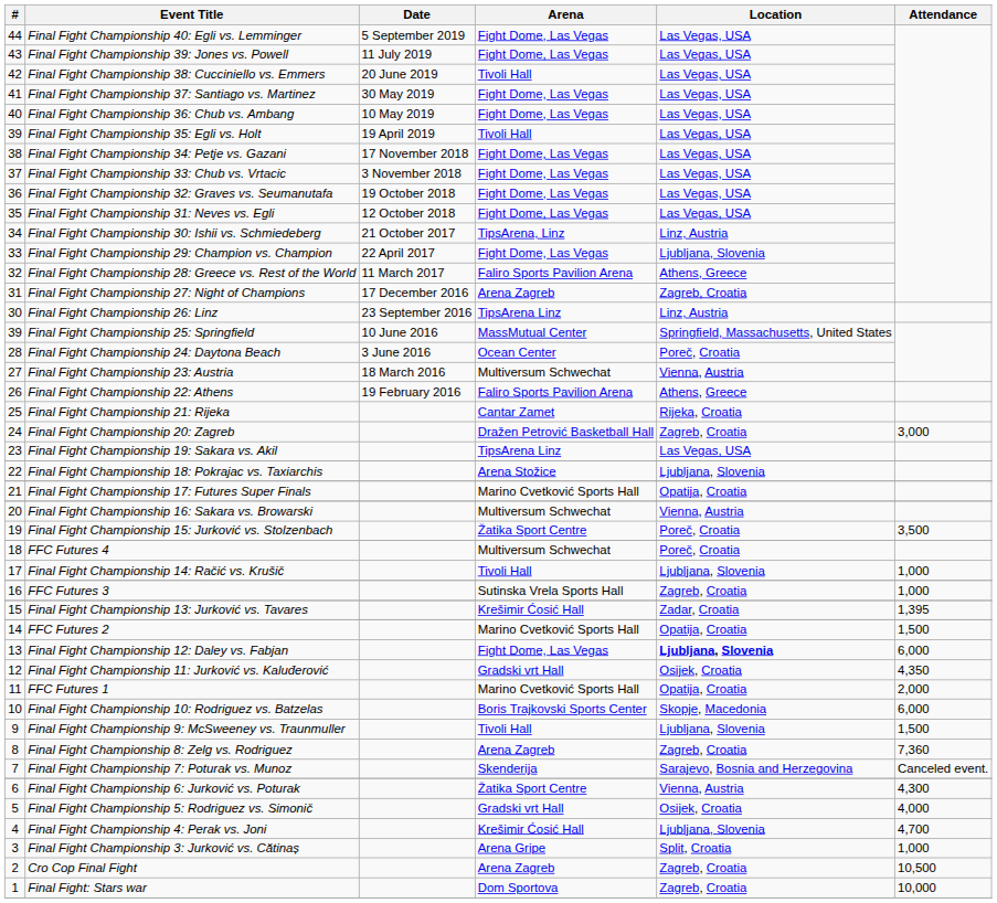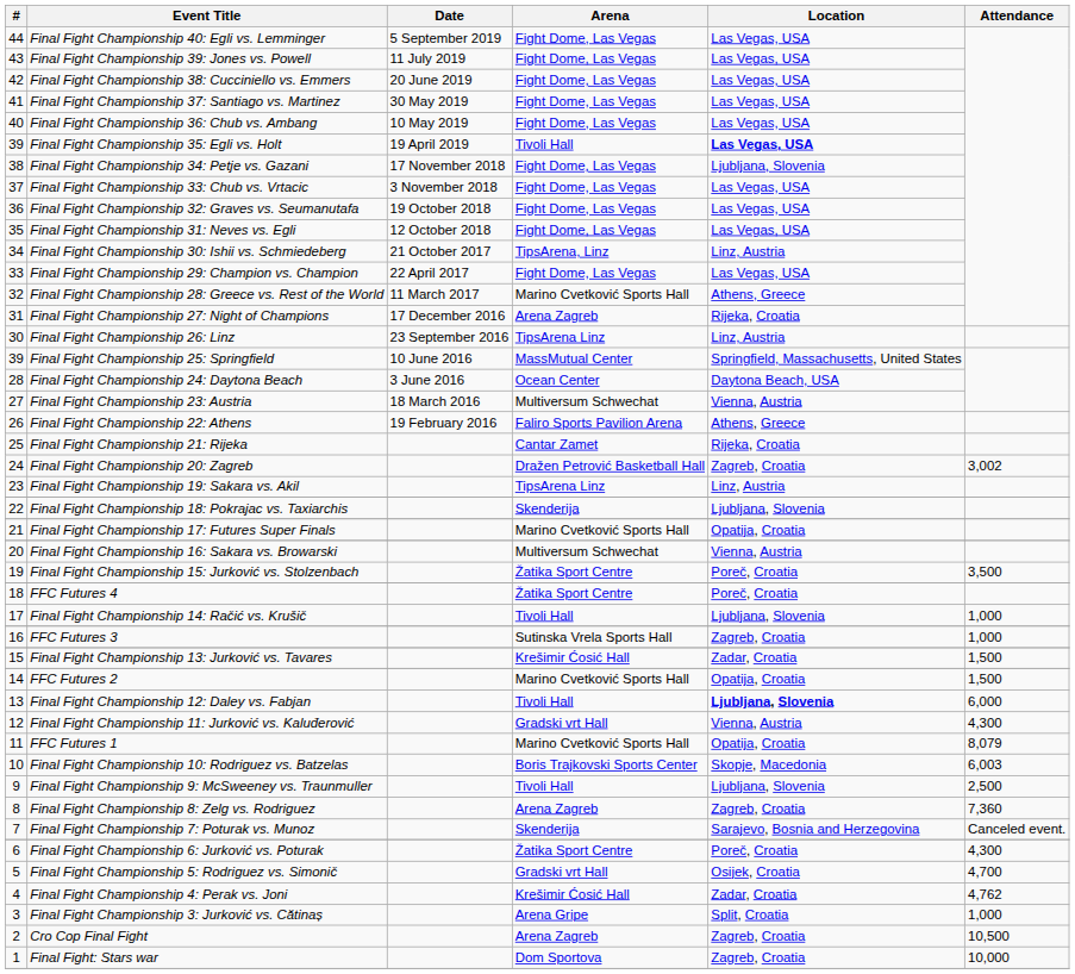Final Fight Championship 38: Cucciniello vs. Emmers | Arena: Tivoli Hall -> Fight Dome, Las Vegas
Final Fight Championship 35: Egli vs. Holt | Location: normal -> bold
Final Fight Championship 34: Petje vs. Gazani | Location: Las Vegas, USA -> Ljubljana, Slovenia
Final Fight Championship 29: Champion vs. Champion | Location: Ljubljana, Slovenia -> Las Vegas, USA
Final Fight Championship 28: Greece vs. Rest of the World | Arena: Faliro Sports Pavilion Arena -> Marino Cvetković Sports Hall
Final Fight Championship 27: Night of Champions | Location: Zagreb, Croatia -> Rijeka, Croatia
Final Fight Championship 24: Daytona Beach | Location: Poreč, Croatia -> Daytona Beach, USA
Final Fight Championship 20: Zagreb | Attendance: 3,000 -> 3,002
Final Fight Championship 19: Sakara vs. Akil | Location: Las Vegas, USA -> Linz, Austria
Final Fight Championship 18: Pokrajac vs. Taxiarchis | Arena: Arena Stožice -> Skenderija
FFC Futures 4 | Arena: Multiversum Schwechat -> Žatika Sport Centre
Final Fight Championship 13: Jurković vs. Tavares | Attendance: 1,395 -> 1,500
Final Fight Championship 12: Daley vs. Fabjan | Arena: Fight Dome, Las Vegas -> Tivoli Hall
Final Fight Championship 11: Jurković vs. Kaluđerović | Location: Osijek, Croatia -> Vienna, Austria
Final Fight Championship 11: Jurković vs. Kaluđerović | Attendance: 4,350 -> 4,300
FFC Futures 1 | Attendance: 2,000 -> 8,079
Final Fight Championship 10: Rodriguez vs. Batzelas | Attendance: 6,000 -> 6,003
Final Fight Championship 9: McSweeney vs. Traunmuller | Attendance: 1,500 -> 2,500
Final Fight Championship 6: Jurković vs. Poturak | Location: Vienna, Austria -> Poreč, Croatia
Final Fight Championship 5: Rodriguez vs. Simonič | Attendance: 4,000 -> 4,700
Final Fight Championship 4: Perak vs. Joni | Location: Ljubljana, Slovenia -> Zadar, Croatia
Final Fight Championship 4: Perak vs. Joni | Attendance: 4,700 -> 4,762
